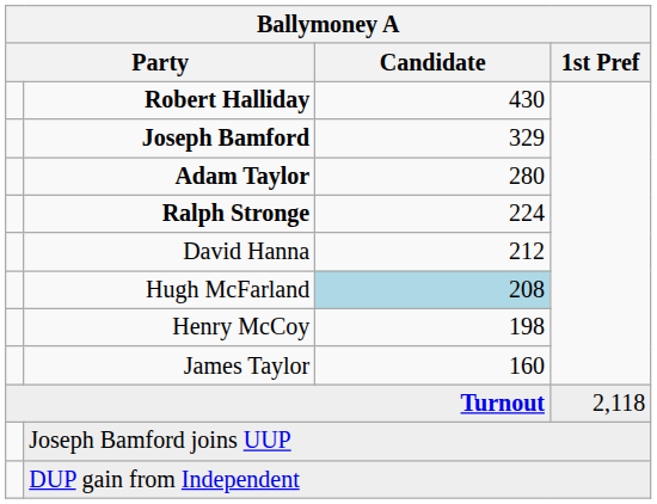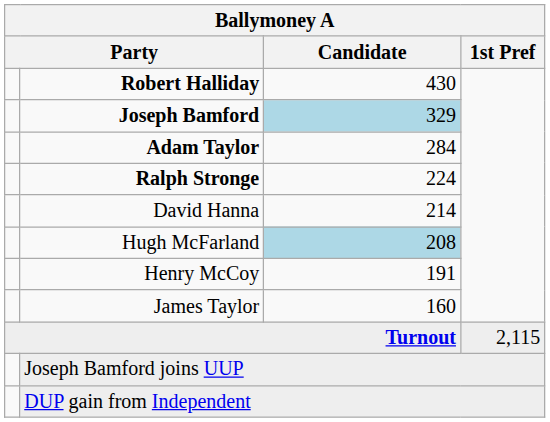Joseph Bamford | Candidate: no background -> lightblue background
Adam Taylor | Candidate: 280 -> 284
David Hanna | Candidate: 212 -> 214
Henry McCoy | Candidate: 198 -> 191
Turnout | 1st Pref: 2,118 -> 2,115
